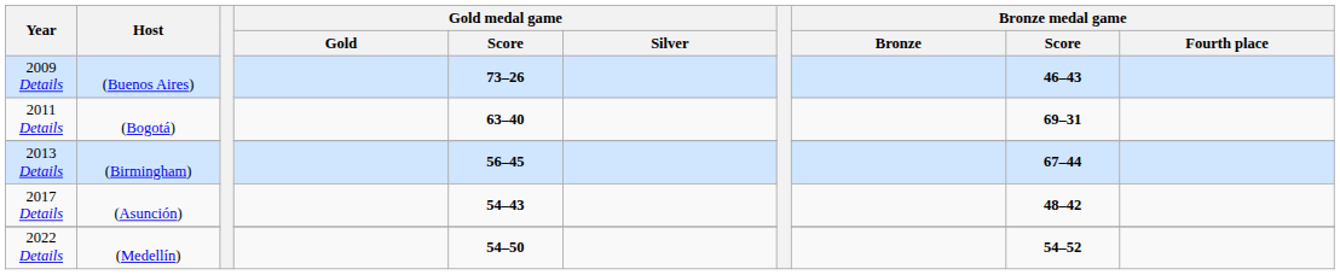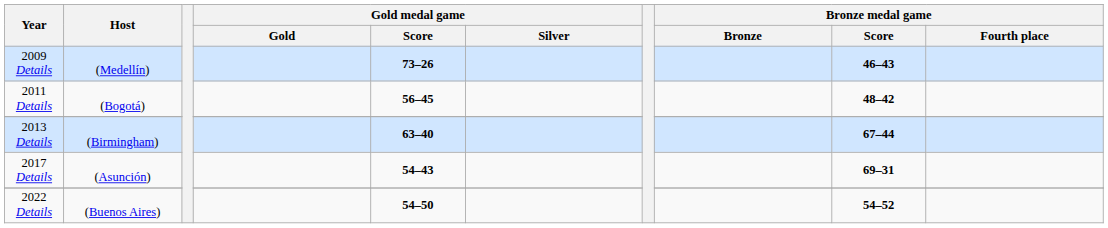2009 Details | Host: (Buenos Aires) -> (Medellín)
2011 Details | Gold medal game / Score: 63–40 -> 56–45
2011 Details | Bronze medal game / Score: 69–31 -> 48–42
2013 Details | Gold medal game / Score: 56–45 -> 63–40
2017 Details | Bronze medal game / Score: 48–42 -> 69–31
2022 Details | Host: (Medellín) -> (Buenos Aires)
